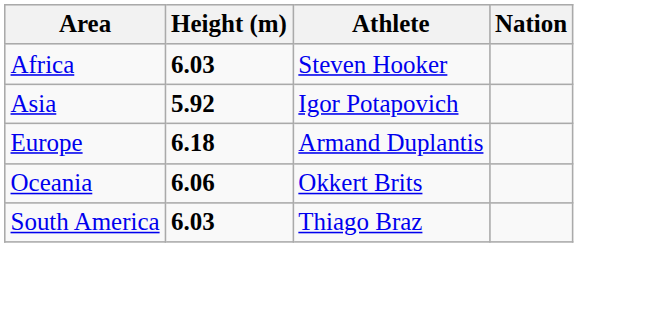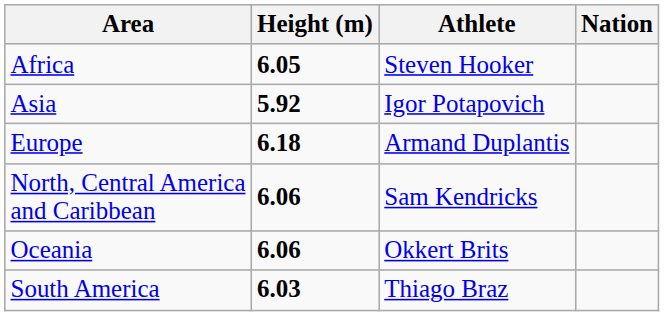Africa | Height (m): 6.03 -> 6.05
+ row: North, Central America and Caribbean | 6.06 | Sam Kendricks
